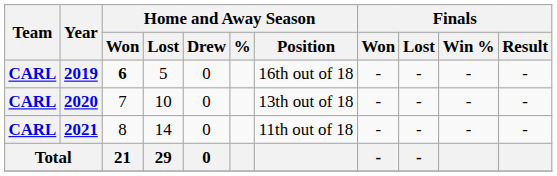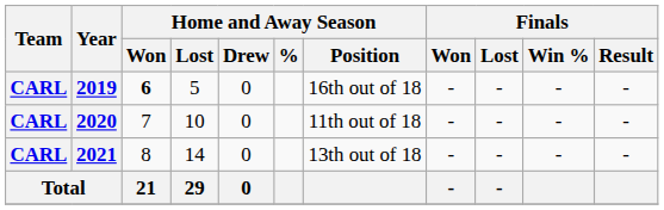2020 | Home and Away Season / Position: 13th out of 18 -> 11th out of 18
2021 | Home and Away Season / Position: 11th out of 18 -> 13th out of 18
